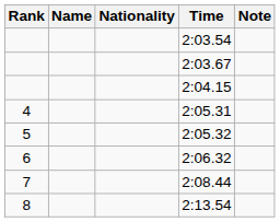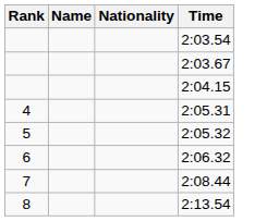- column: Note
